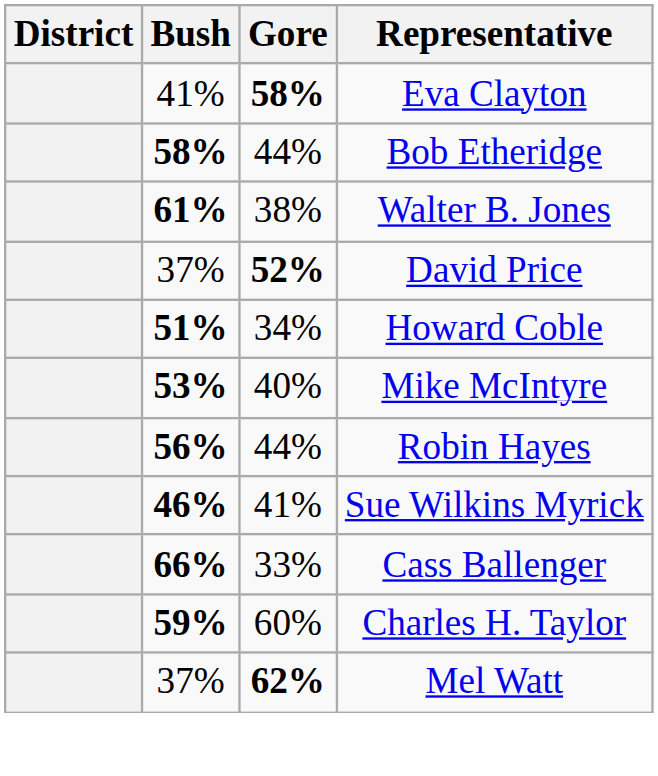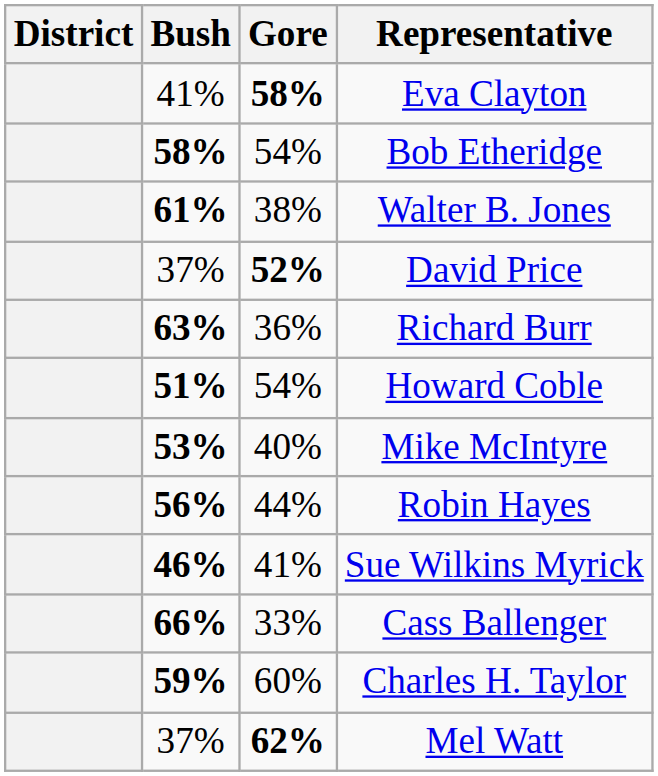Bob Etheridge | Gore: 44% -> 54%
+ row: 63% | 36% | Richard Burr
Howard Coble | Gore: 34% -> 54%
